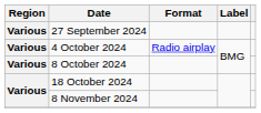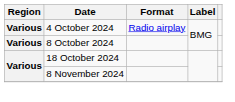- row: Various | 27 September 2024
